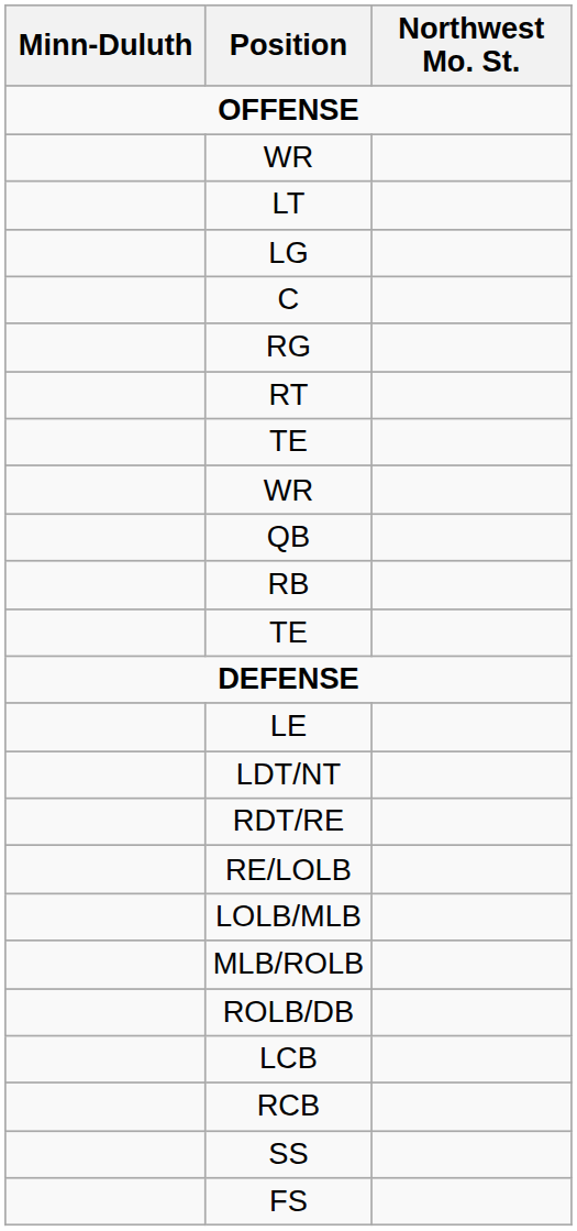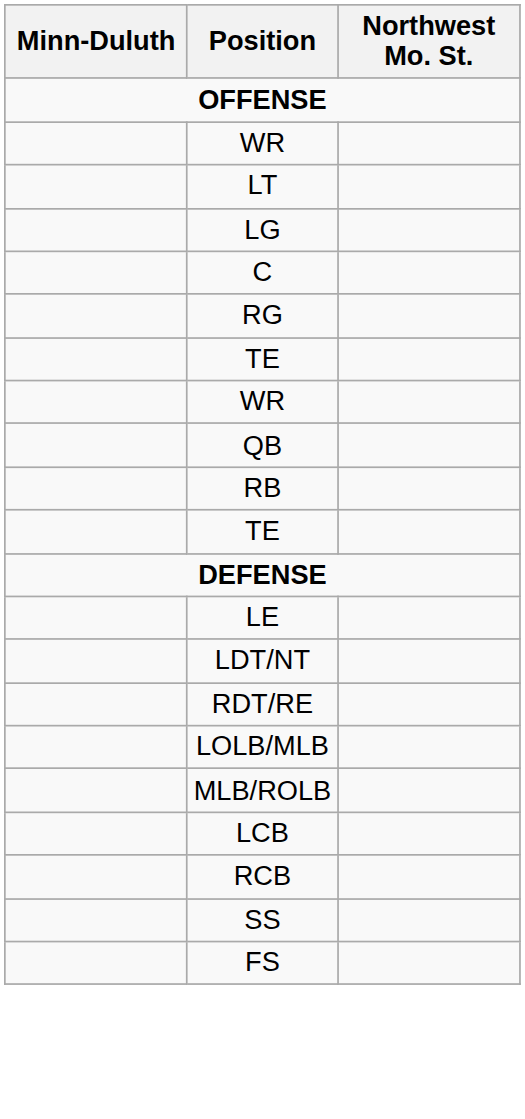- row: RT
- row: RE/LOLB
- row: ROLB/DB
